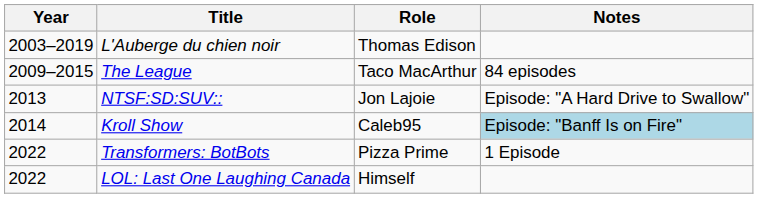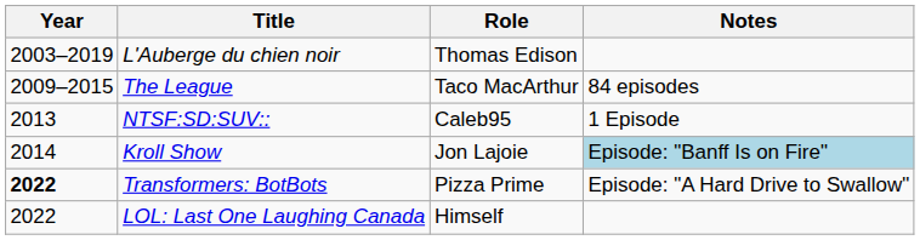NTSF:SD:SUV:: | Role: Jon Lajoie -> Caleb95
NTSF:SD:SUV:: | Notes: Episode: "A Hard Drive to Swallow" -> 1 Episode
Kroll Show | Role: Caleb95 -> Jon Lajoie
Transformers: BotBots | Year: normal -> bold
Transformers: BotBots | Notes: 1 Episode -> Episode: "A Hard Drive to Swallow"
